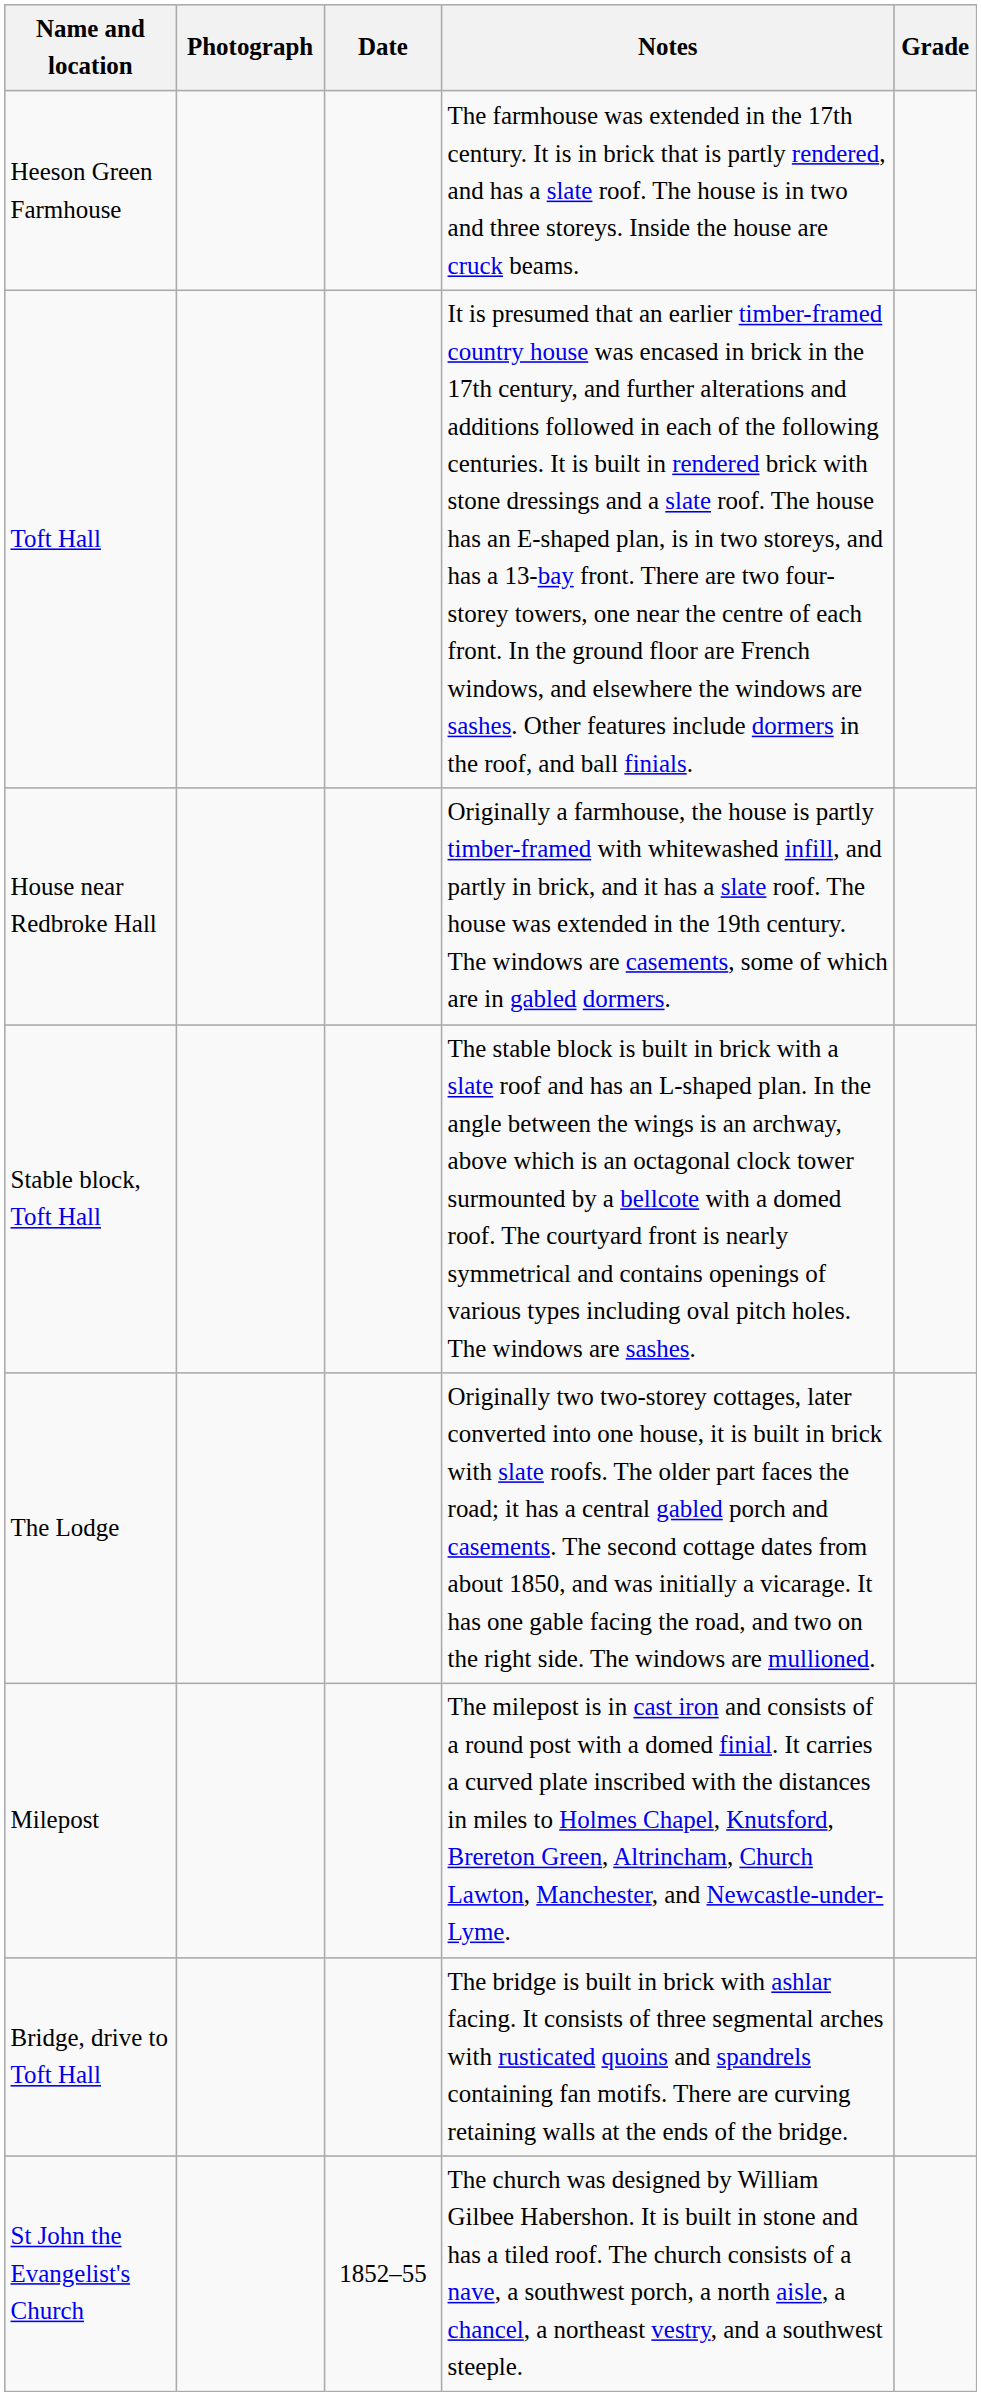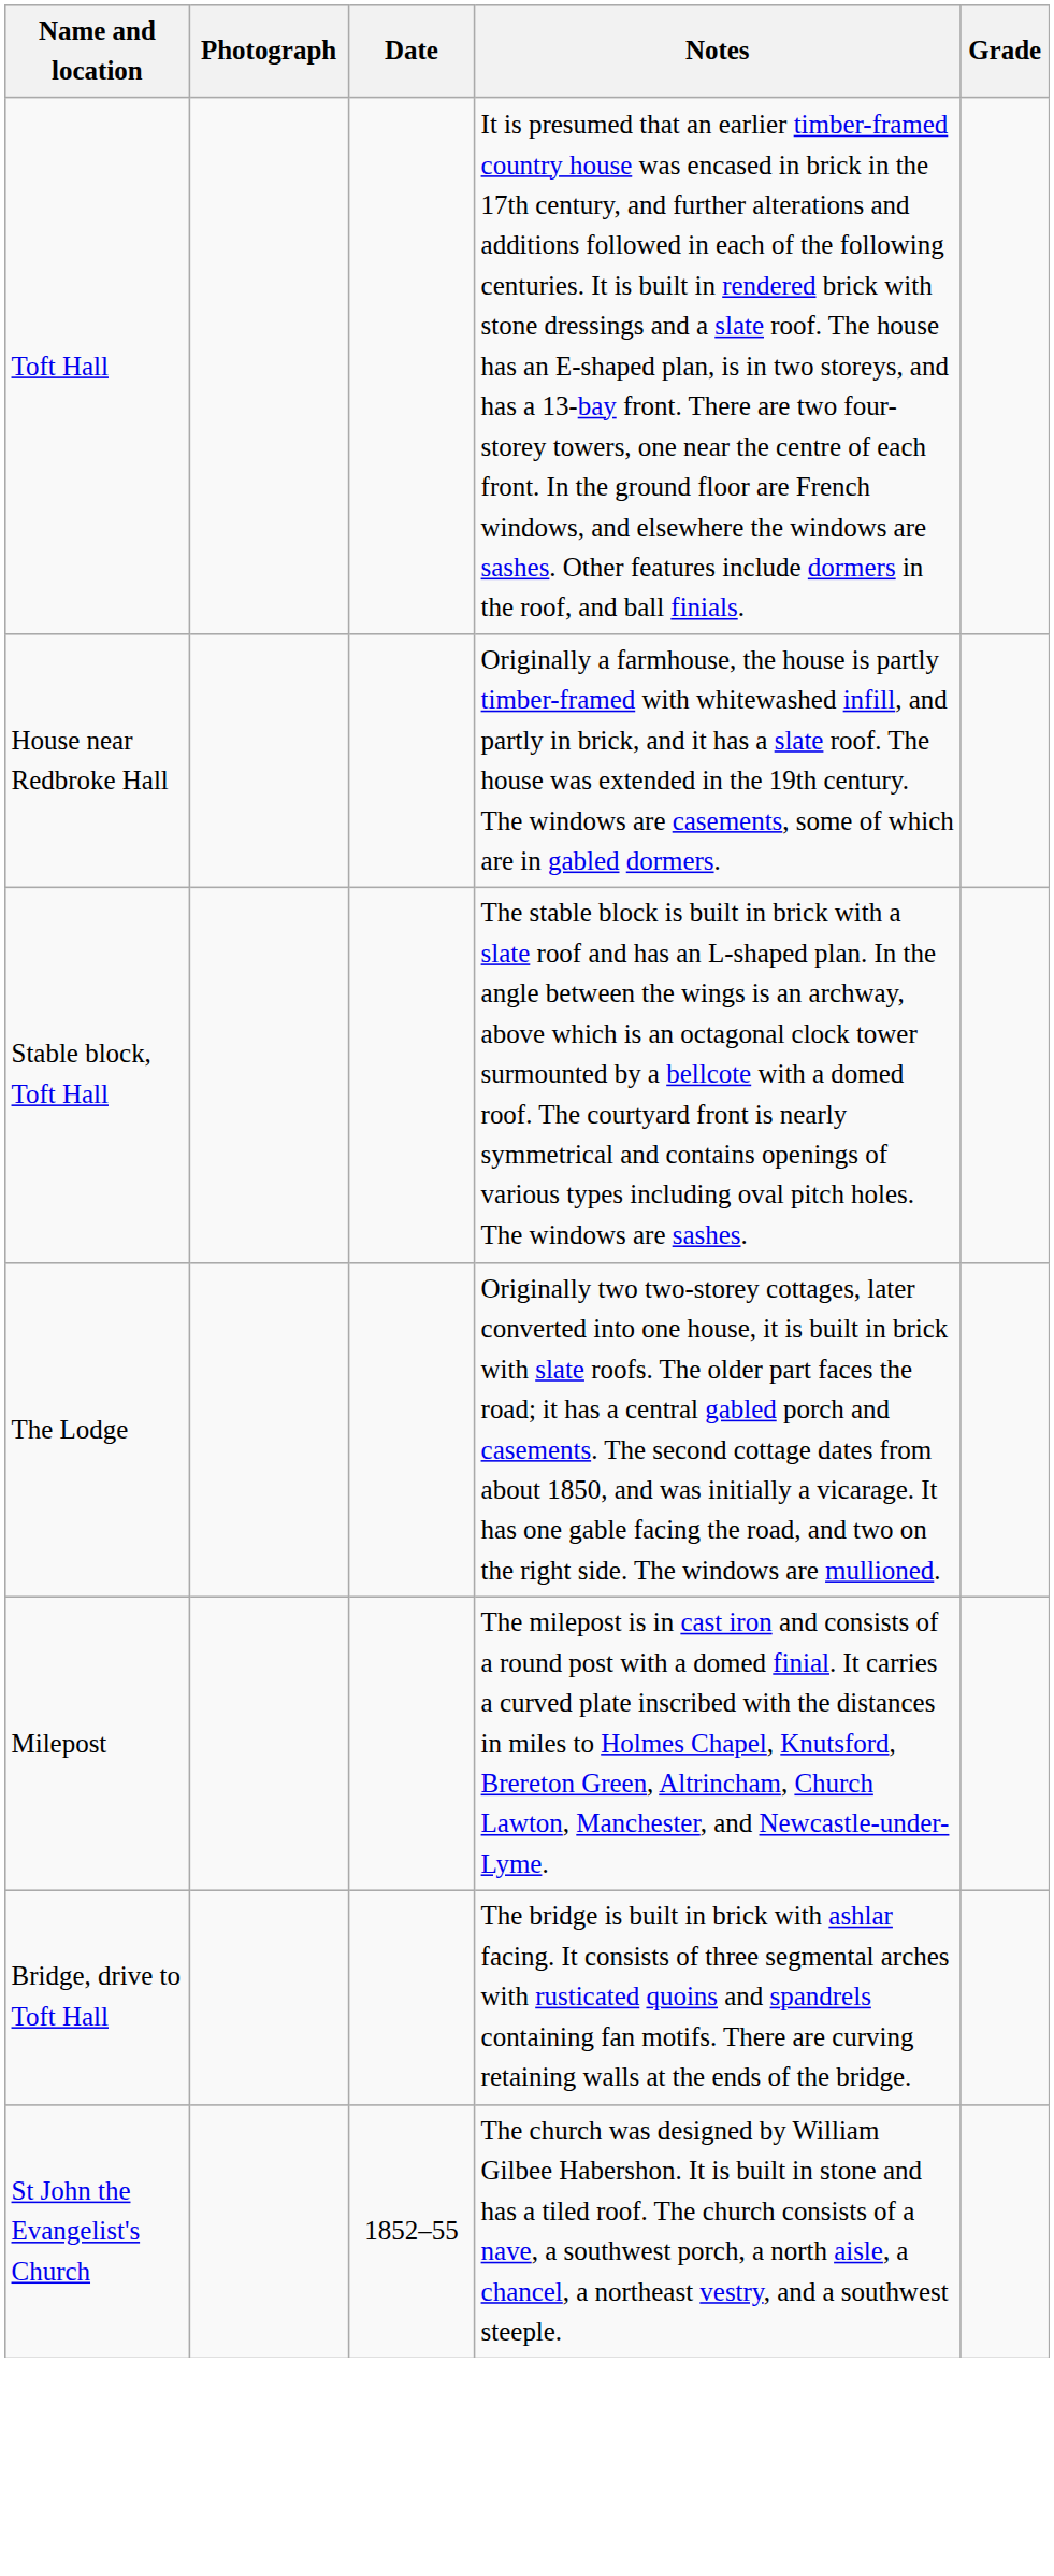- row: Heeson Green Farmhouse | The farmhouse was extended in the 17th century. It is in brick that is partly rendered, and has a slate roof. The house is in two and three storeys. Inside the house are cruck beams.
